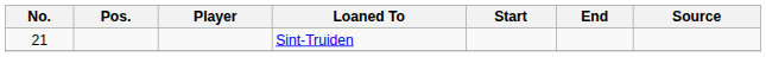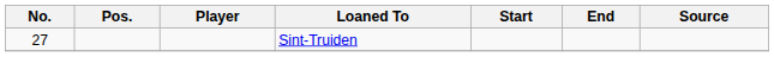Sint-Truiden | No.: 21 -> 27
